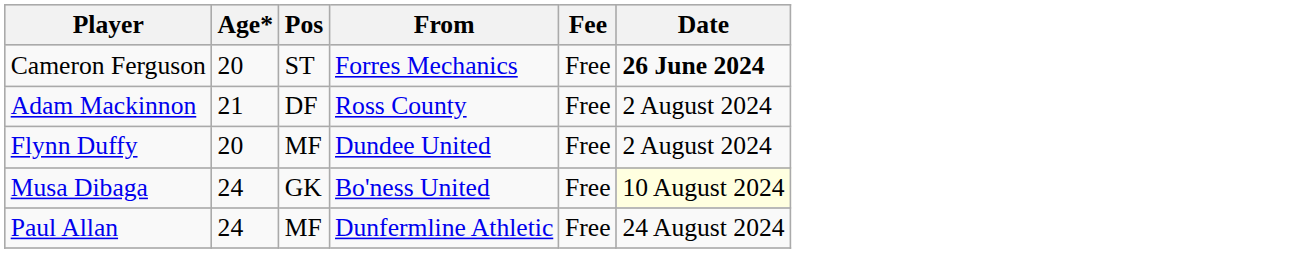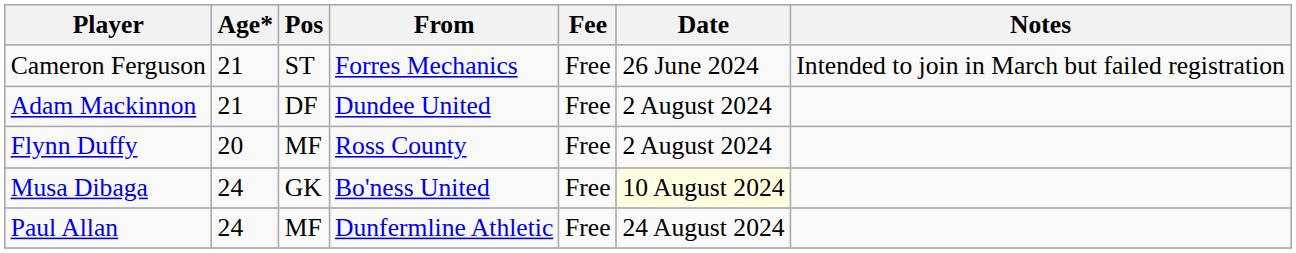+ column: Notes | Intended to join in March but failed registration
Cameron Ferguson | Age*: 20 -> 21
Cameron Ferguson | Date: bold -> normal
Adam Mackinnon | From: Ross County -> Dundee United
Flynn Duffy | From: Dundee United -> Ross County
